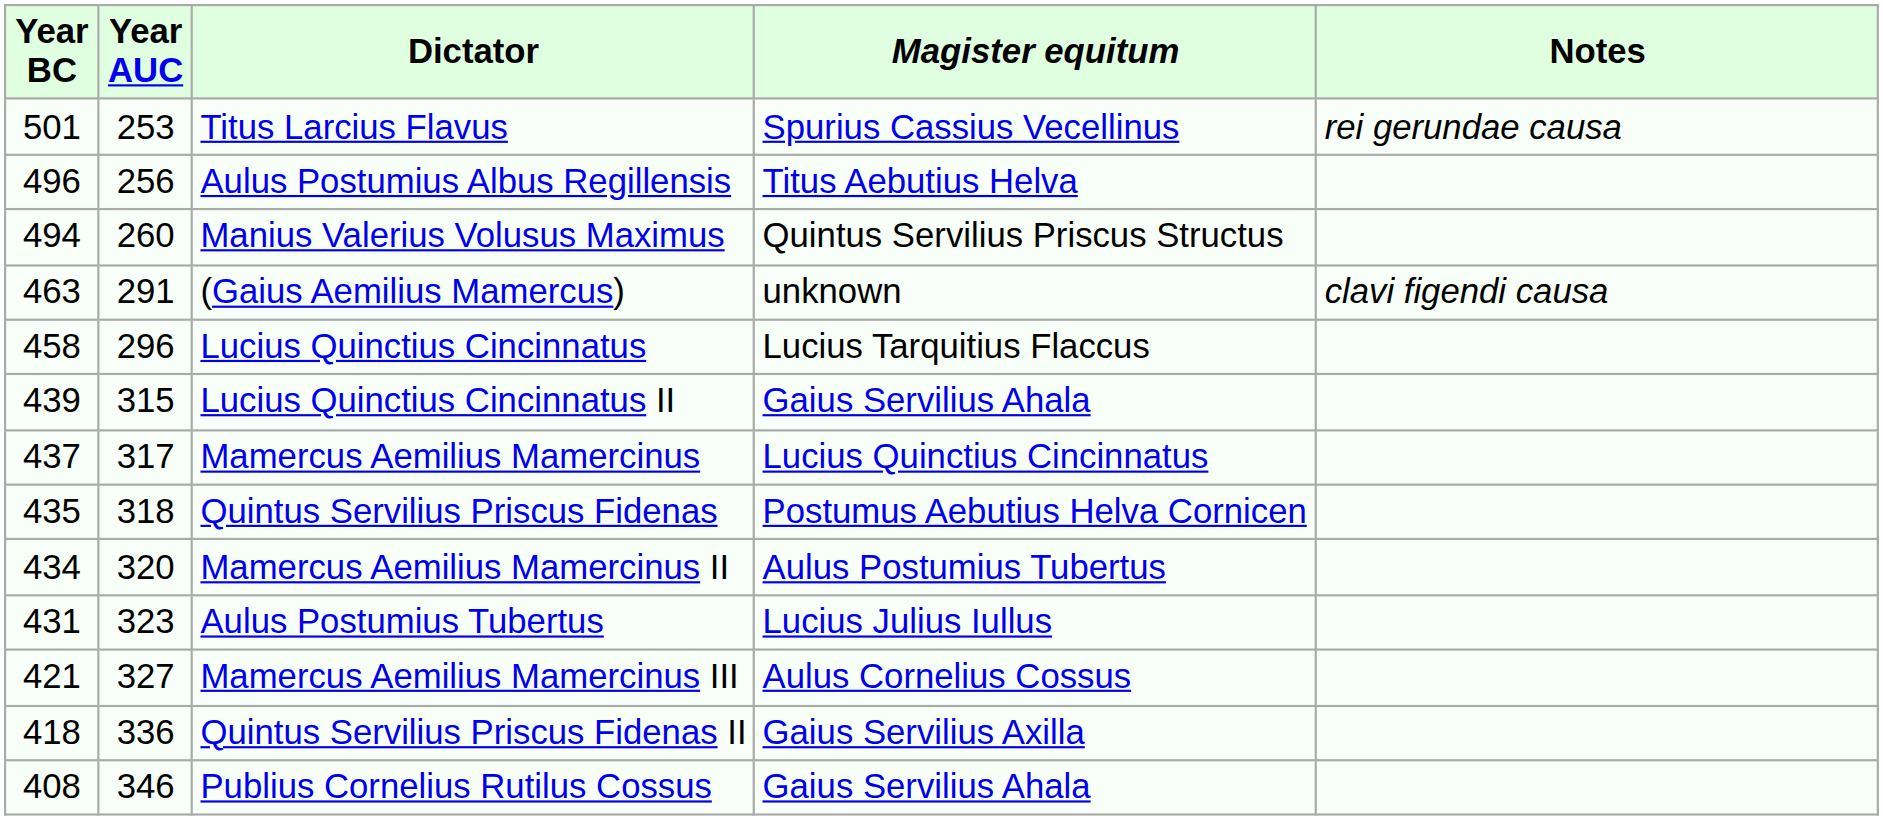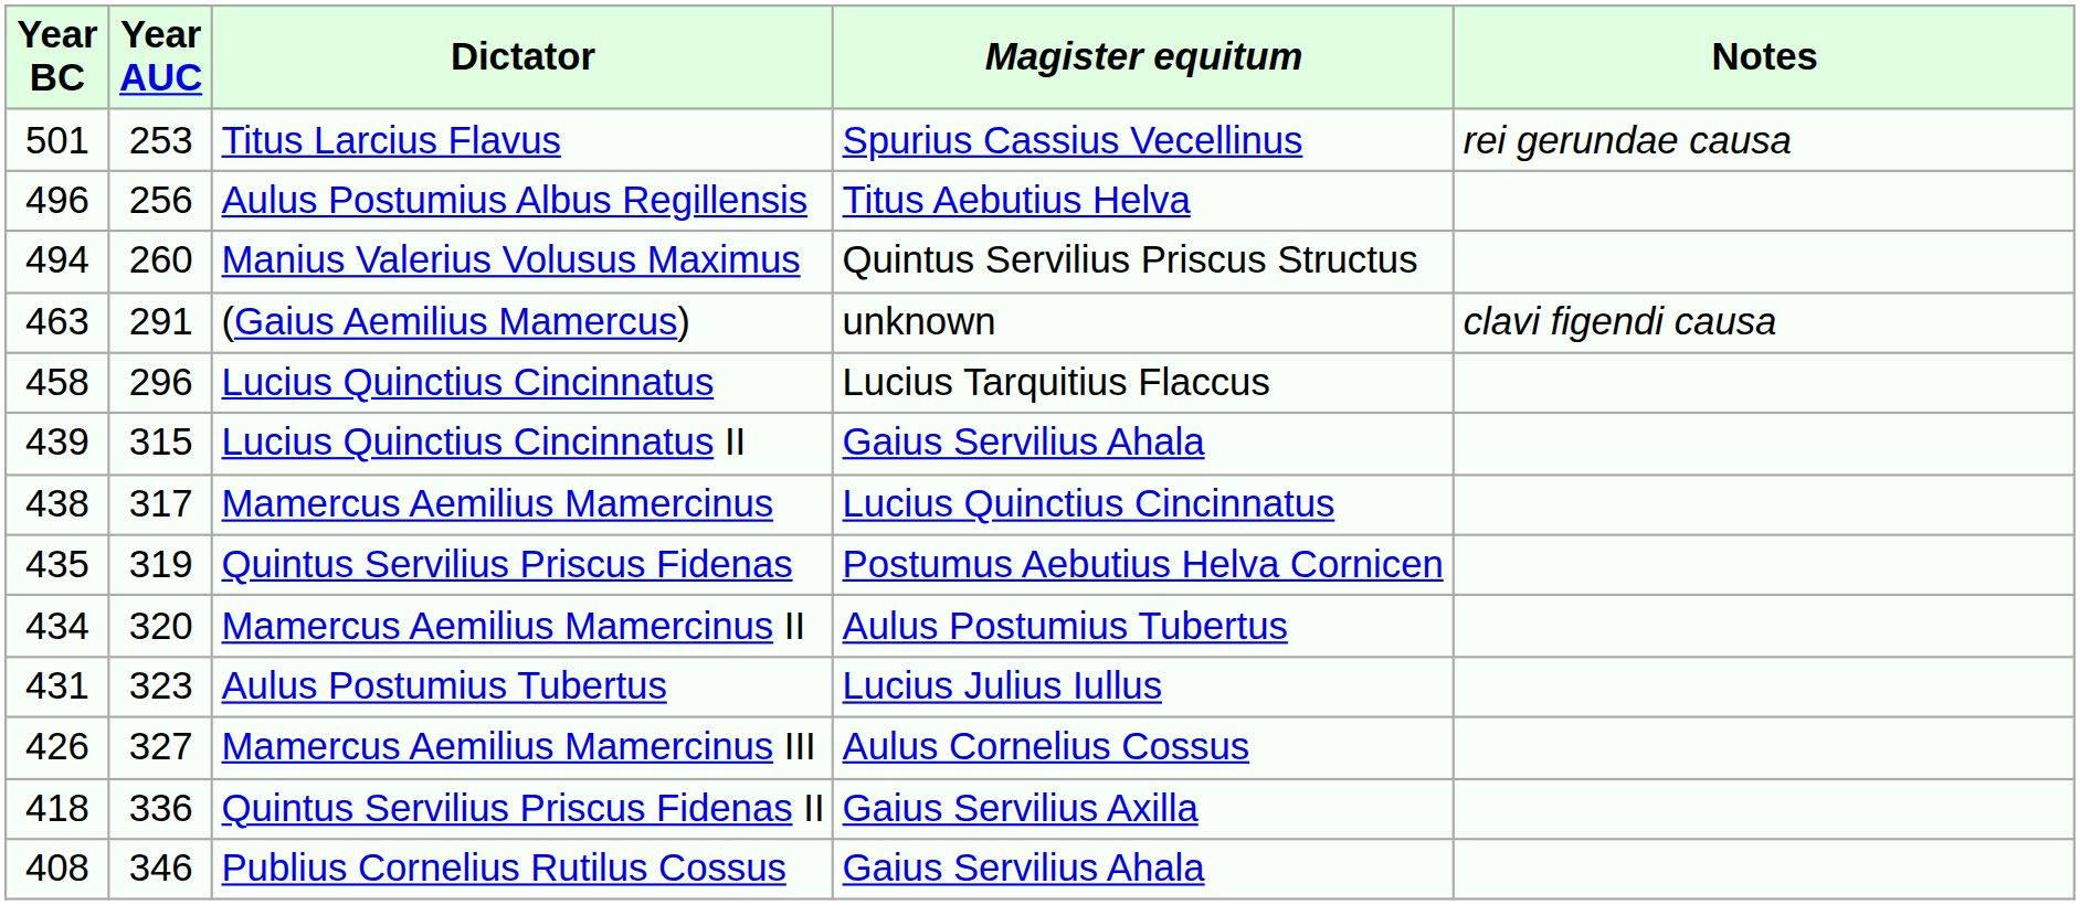Mamercus Aemilius Mamercinus | Year BC: 437 -> 438
Quintus Servilius Priscus Fidenas | Year AUC: 318 -> 319
Mamercus Aemilius Mamercinus III | Year BC: 421 -> 426
